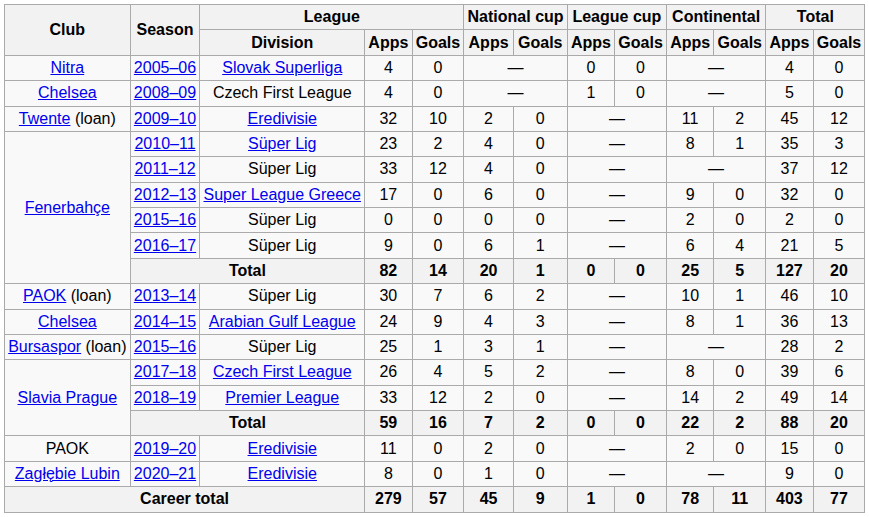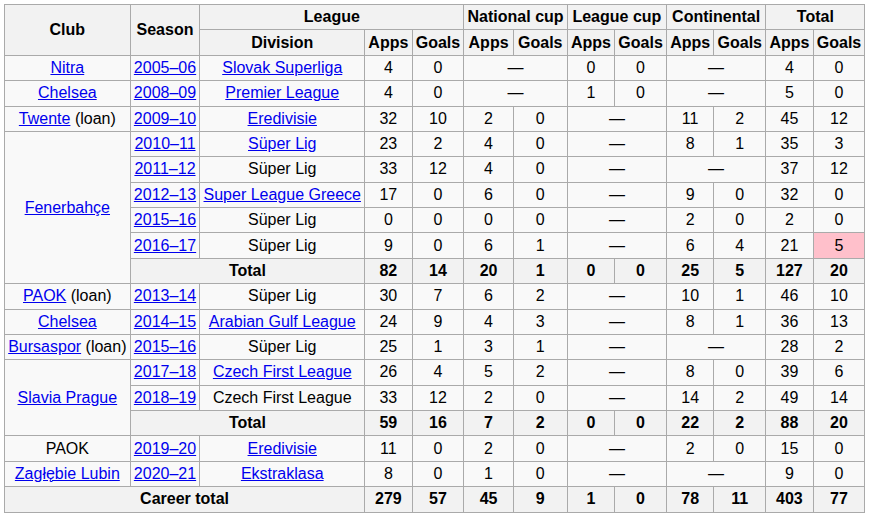2008–09 | League / Division: Czech First League -> Premier League
2016–17 | Total / Goals: no background -> pink background
2018–19 | League / Division: Premier League -> Czech First League
2020–21 | League / Division: Eredivisie -> Ekstraklasa
